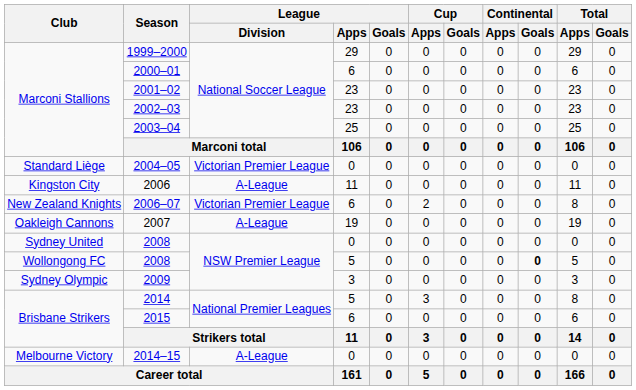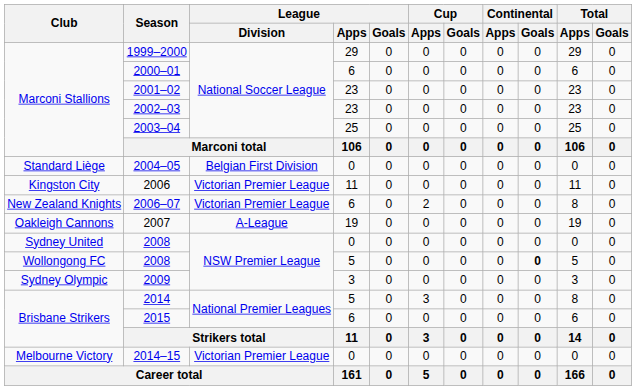2004–05 | League / Division: Victorian Premier League -> Belgian First Division
2006 | League / Division: A-League -> Victorian Premier League
2014–15 | League / Division: A-League -> Victorian Premier League
